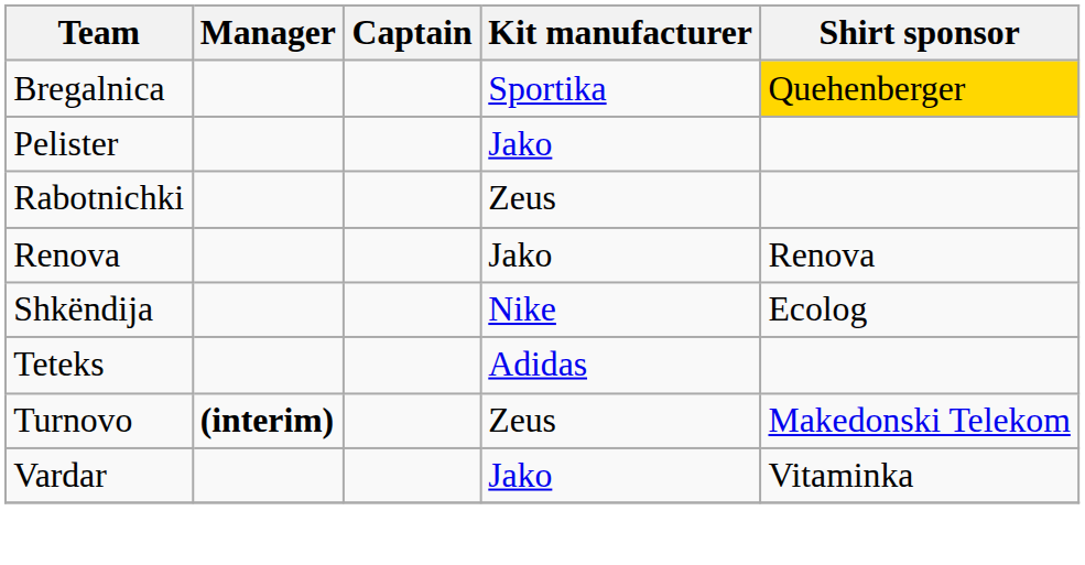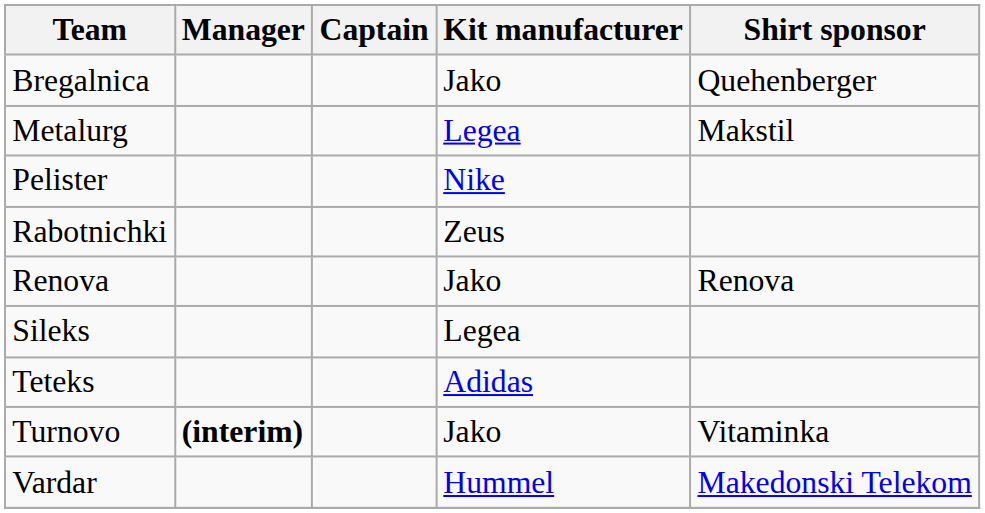Bregalnica | Kit manufacturer: Sportika -> Jako
Bregalnica | Shirt sponsor: gold background -> no background
+ row: Metalurg | Legea | Makstil
Pelister | Kit manufacturer: Jako -> Nike
- row: Shkëndija | Nike | Ecolog
+ row: Sileks | Legea
Turnovo | Kit manufacturer: Zeus -> Jako
Turnovo | Shirt sponsor: Makedonski Telekom -> Vitaminka
Vardar | Kit manufacturer: Jako -> Hummel
Vardar | Shirt sponsor: Vitaminka -> Makedonski Telekom
